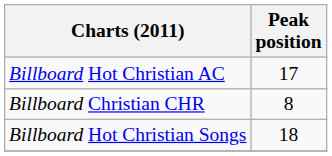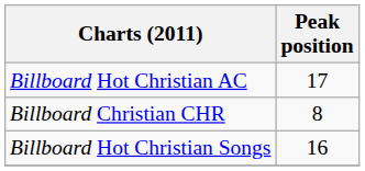Billboard Hot Christian Songs | Peak position: 18 -> 16
